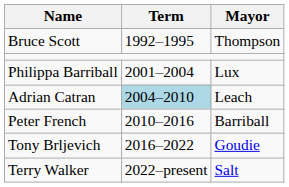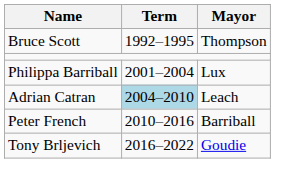- row: Terry Walker | 2022–present | Salt
